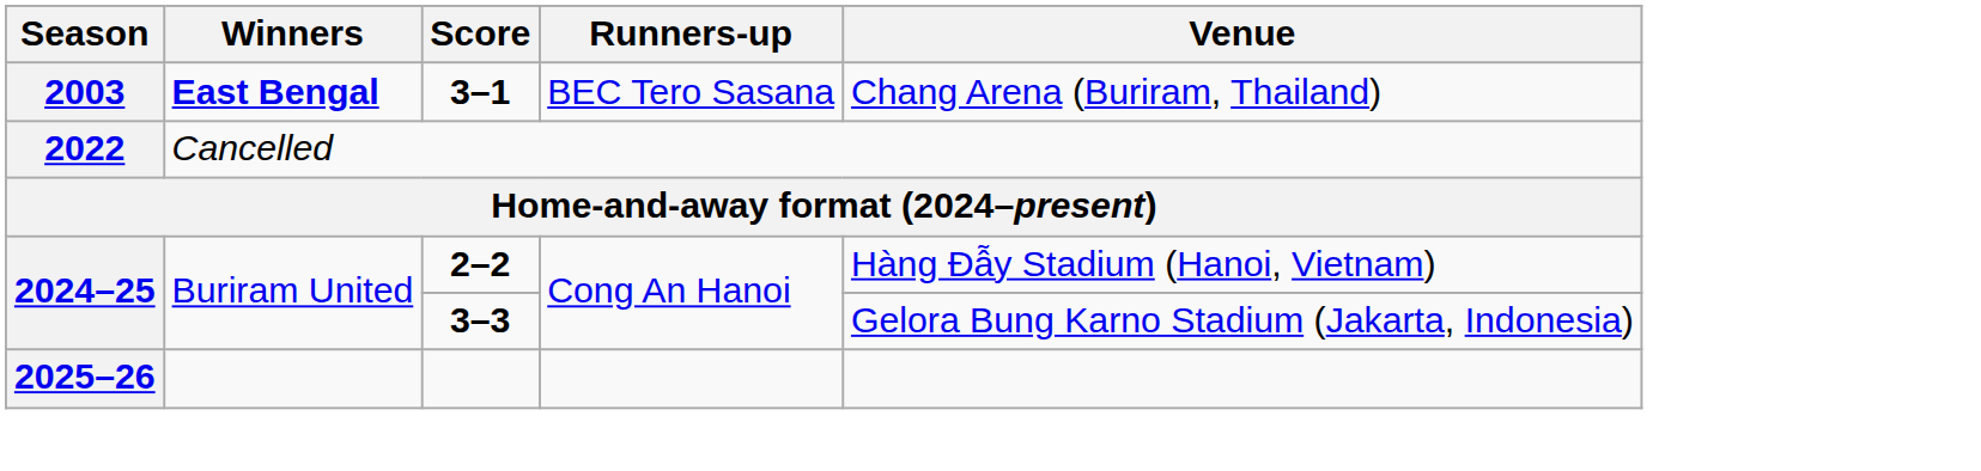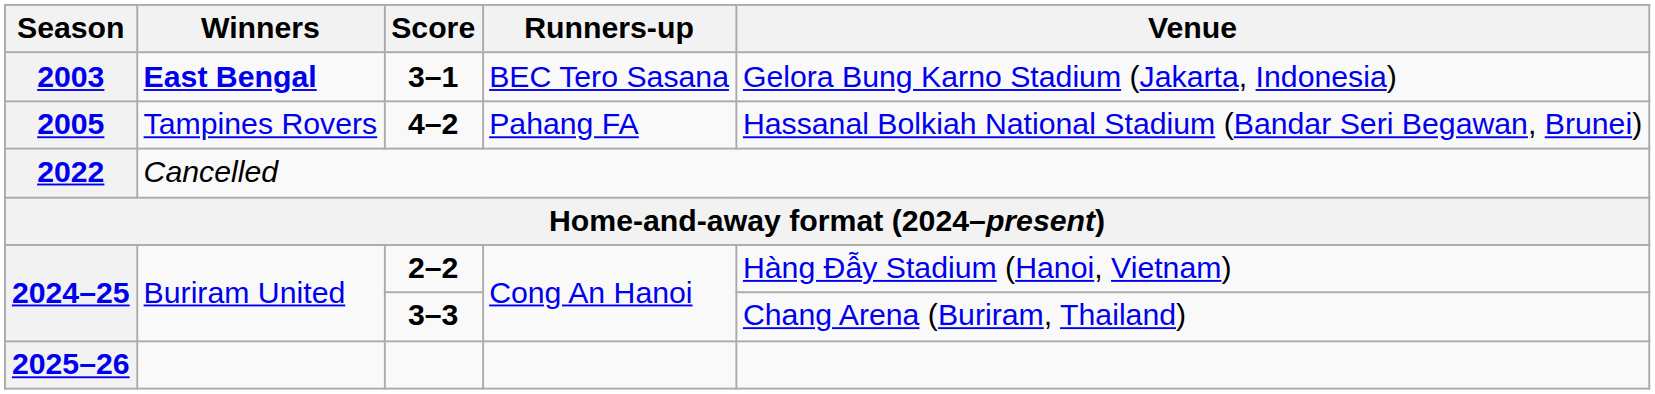3–1 | Venue: Chang Arena (Buriram, Thailand) -> Gelora Bung Karno Stadium (Jakarta, Indonesia)
+ row: 2005 | Tampines Rovers | 4–2 | Pahang FA | Hassanal Bolkiah National Stadium (Bandar Seri Begawan, Brunei)
3–3 | Venue: Gelora Bung Karno Stadium (Jakarta, Indonesia) -> Chang Arena (Buriram, Thailand)
